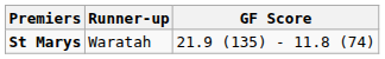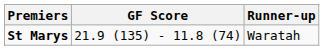columns swapped: GF Score <-> Runner-up
